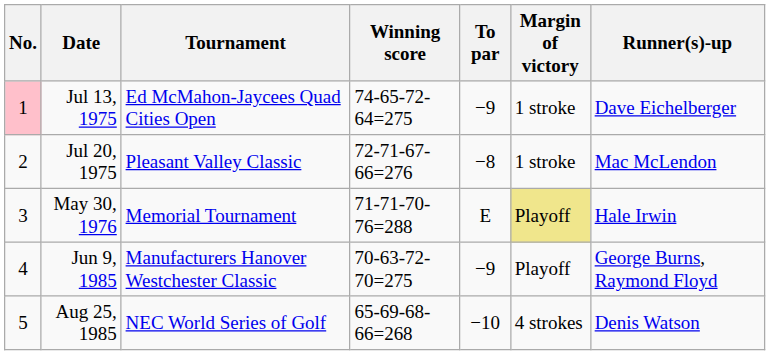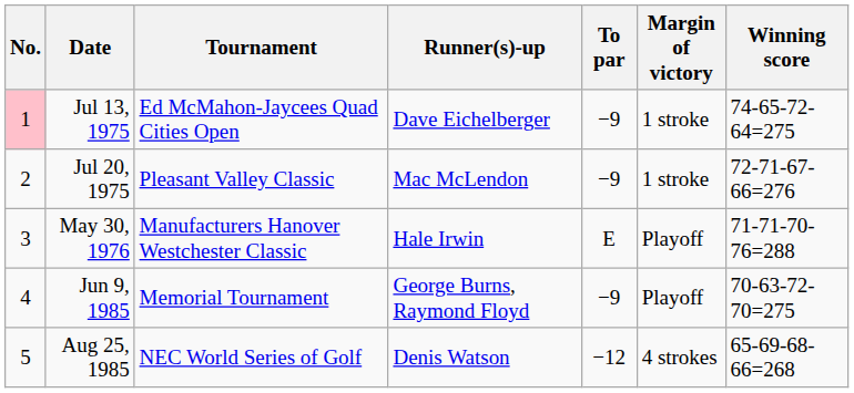columns swapped: Winning score <-> Runner(s)-up
Jul 20, 1975 | To par: −8 -> −9
May 30, 1976 | Tournament: Memorial Tournament -> Manufacturers Hanover Westchester Classic
May 30, 1976 | Margin of victory: khaki background -> no background
Jun 9, 1985 | Tournament: Manufacturers Hanover Westchester Classic -> Memorial Tournament
Aug 25, 1985 | To par: −10 -> −12
